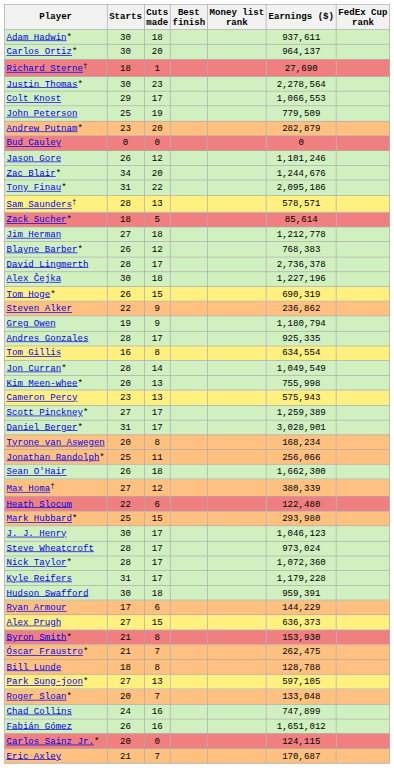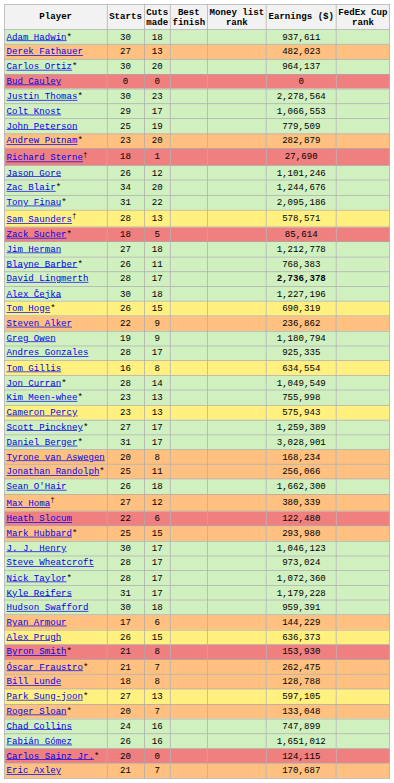+ row: Derek Fathauer | 27 | 13 | 482,023
rows swapped: Bud Cauley <-> Richard Sterne†
Blayne Barber* | Cuts made: 12 -> 11
David Lingmerth | Earnings ($): normal -> bold
Kim Meen-whee* | Starts: 20 -> 23
Alex Prugh | Starts: 27 -> 26
